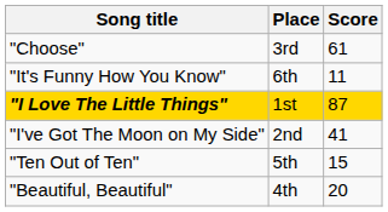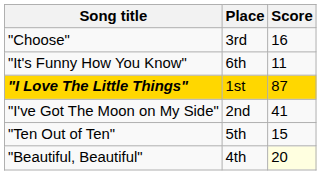"Choose" | Score: 61 -> 16
"Beautiful, Beautiful" | Score: no background -> lightyellow background
